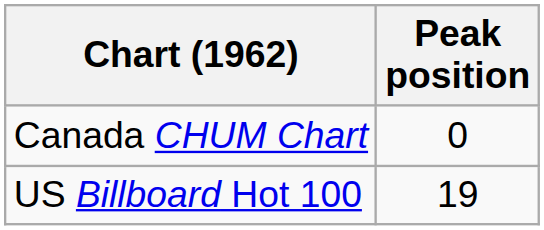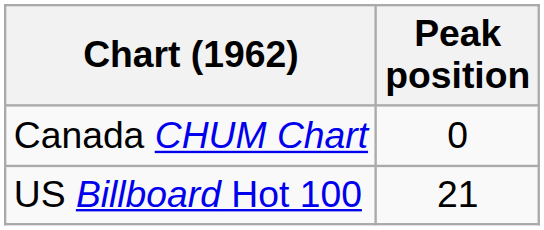US Billboard Hot 100 | Peak position: 19 -> 21
